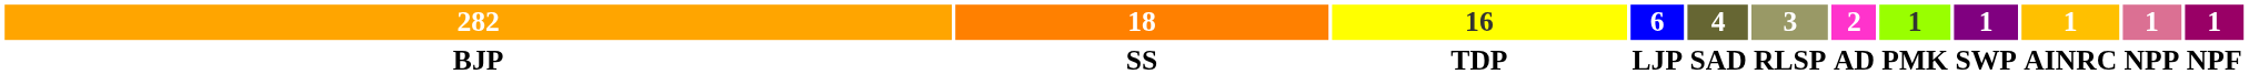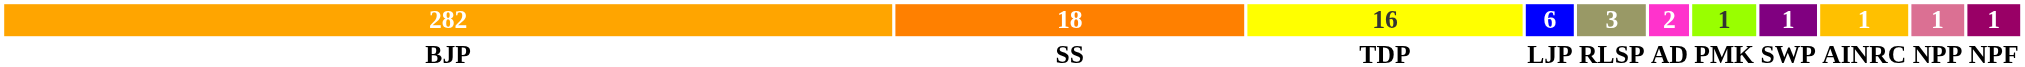- column: 4 | SAD
